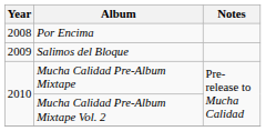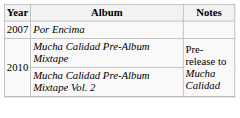Por Encima | Year: 2008 -> 2007
- row: 2009 | Salimos del Bloque
